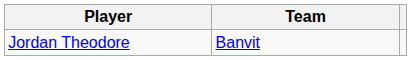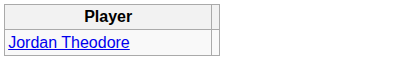- column: Team | Banvit
